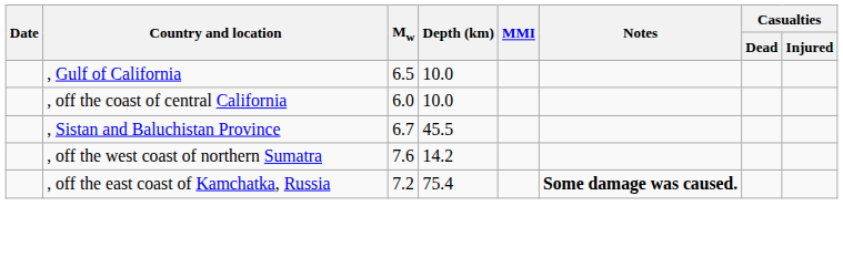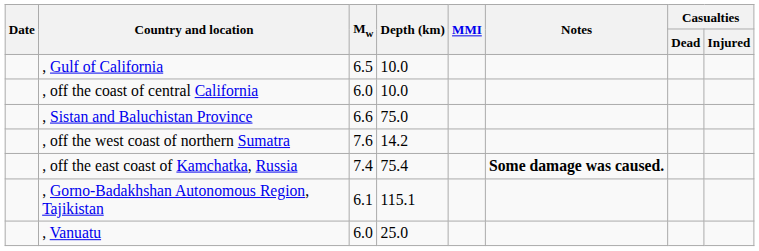, Sistan and Baluchistan Province | Mw: 6.7 -> 6.6
, Sistan and Baluchistan Province | Depth (km): 45.5 -> 75.0
, off the east coast of Kamchatka, Russia | Mw: 7.2 -> 7.4
+ row: , Gorno-Badakhshan Autonomous Region, Tajikistan | 6.1 | 115.1
+ row: , Vanuatu | 6.0 | 25.0
